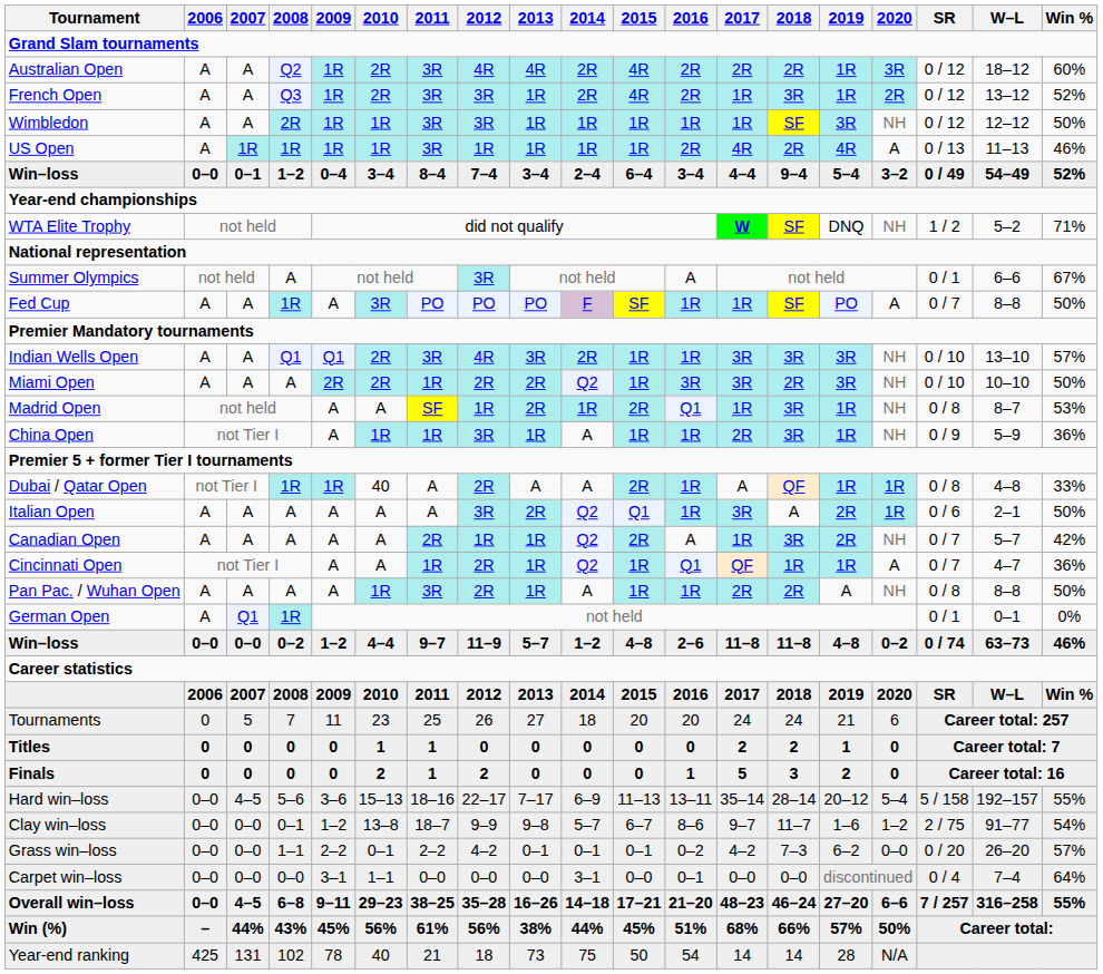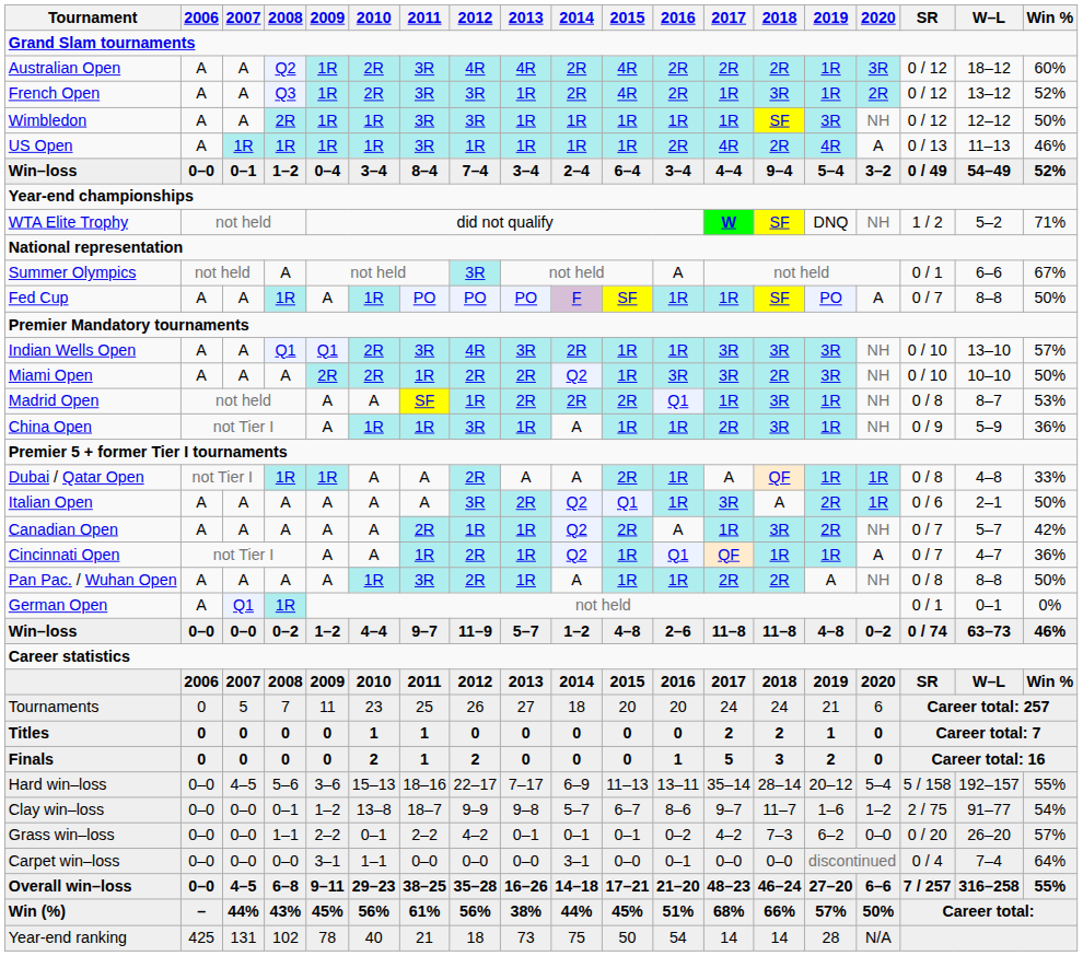Fed Cup | 2010: 3R -> 1R
Madrid Open | 2014: 1R -> 2R
Dubai / Qatar Open | 2010: 40 -> A
